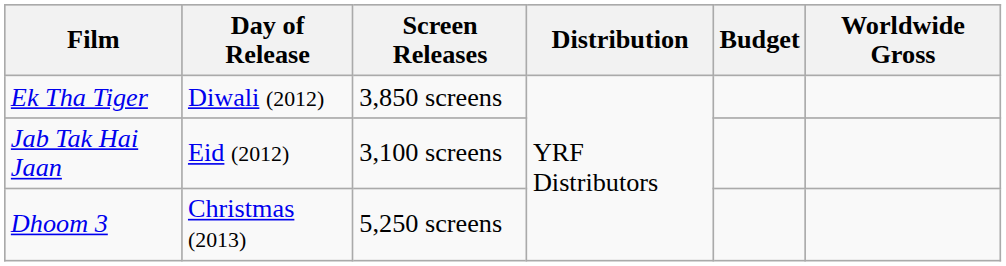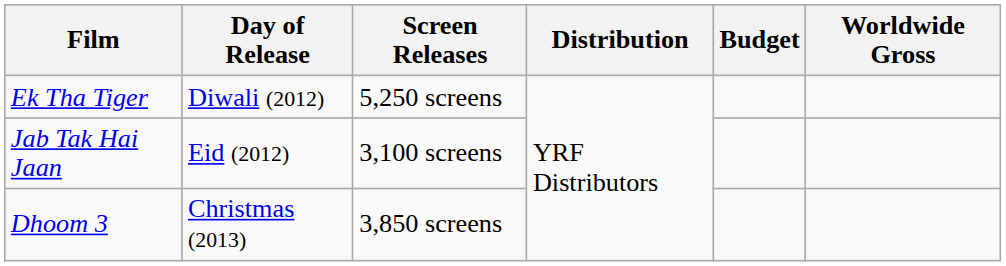Ek Tha Tiger | Screen Releases: 3,850 screens -> 5,250 screens
Dhoom 3 | Screen Releases: 5,250 screens -> 3,850 screens
